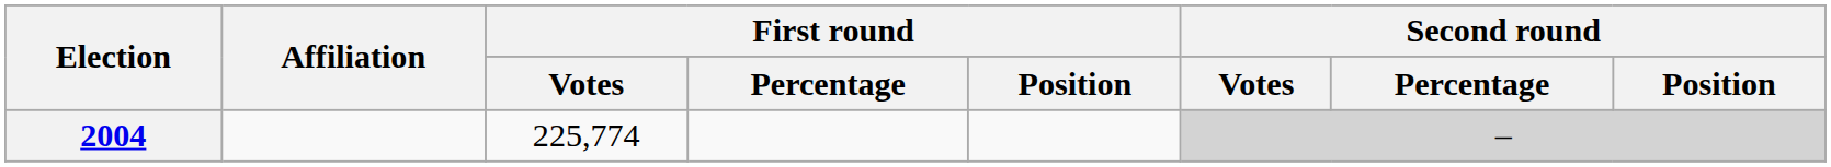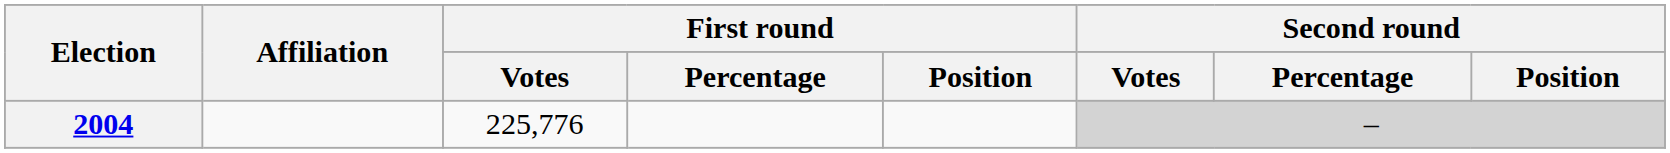2004 | First round / Votes: 225,774 -> 225,776
